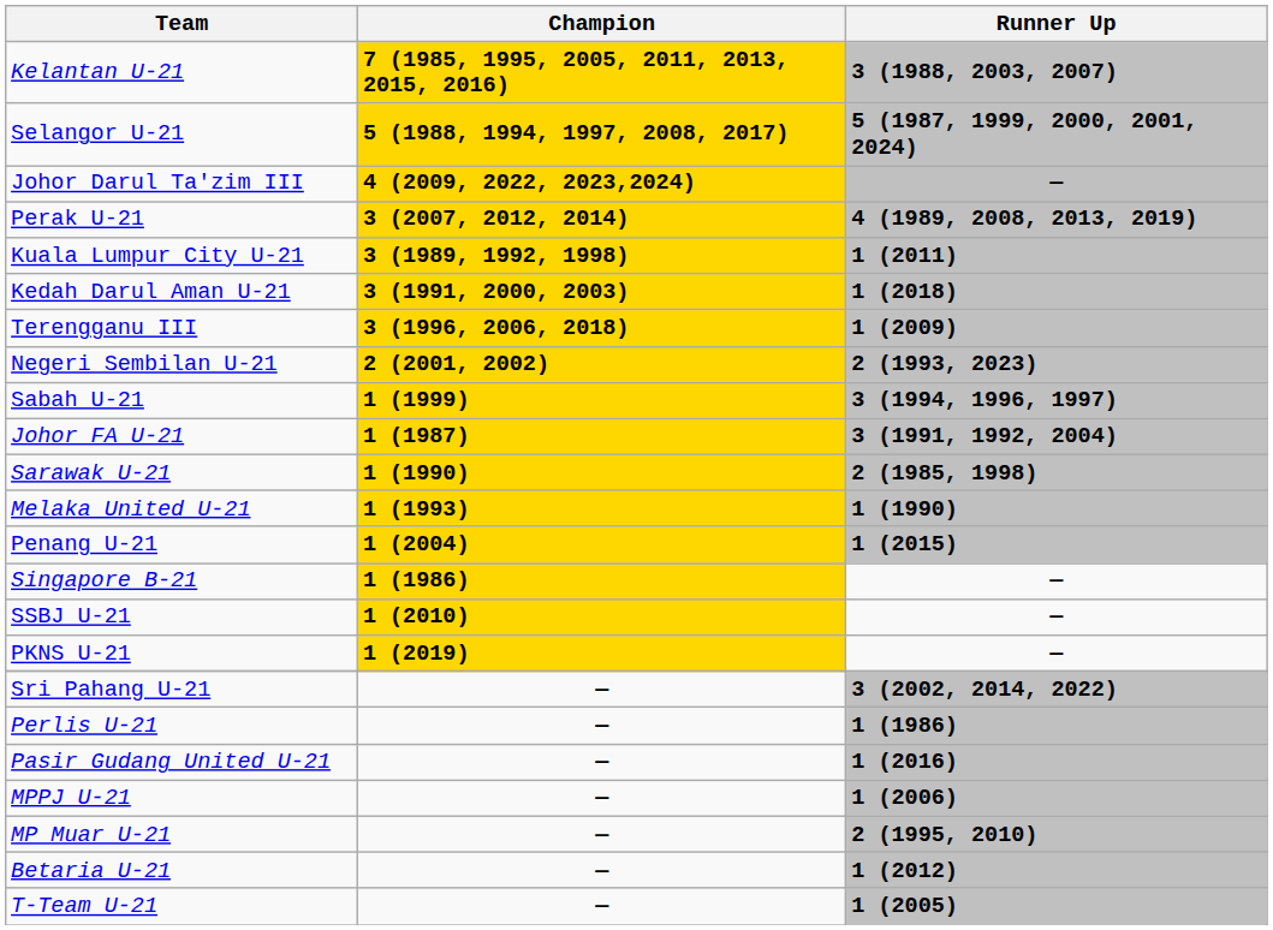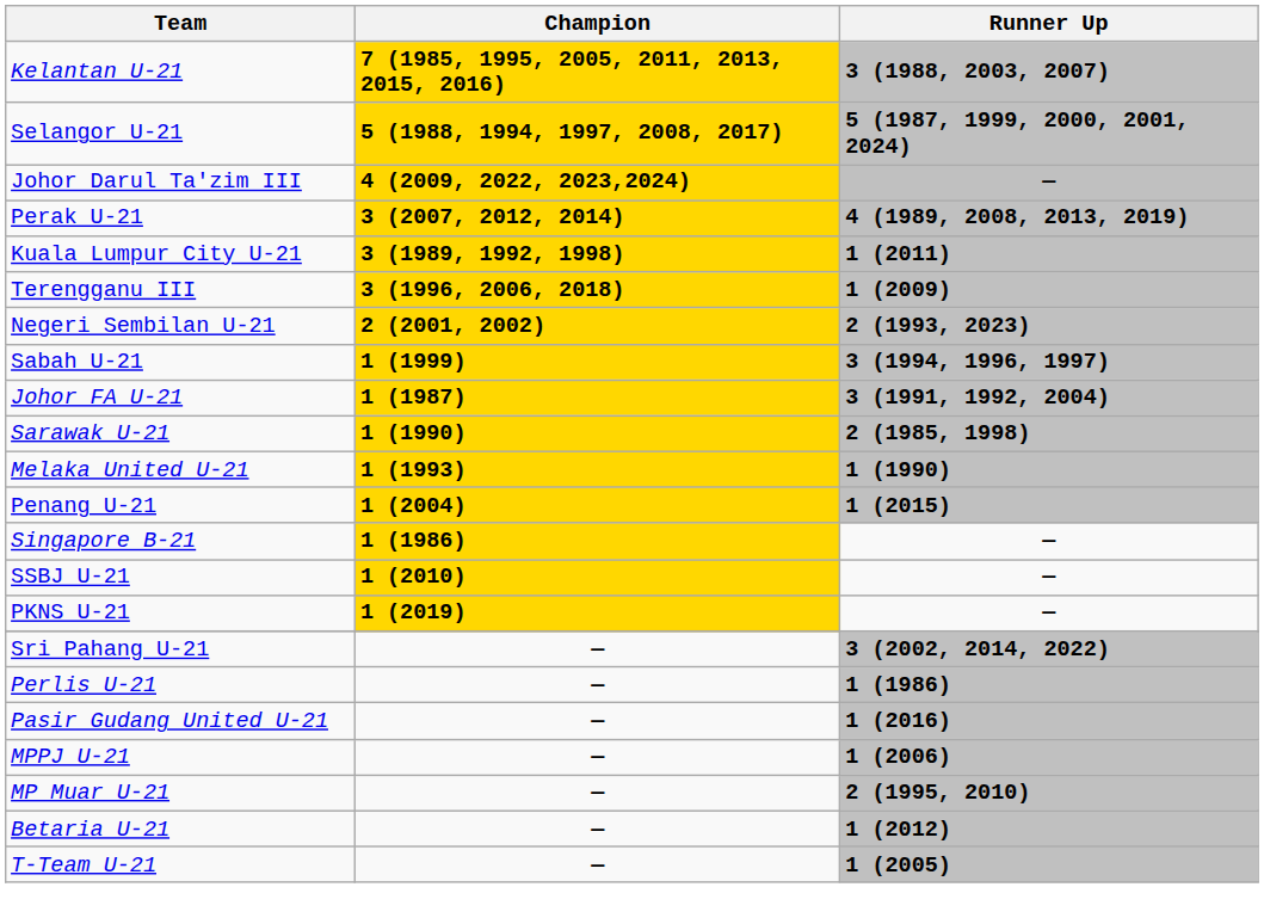- row: Kedah Darul Aman U-21 | 3 (1991, 2000, 2003) | 1 (2018)
